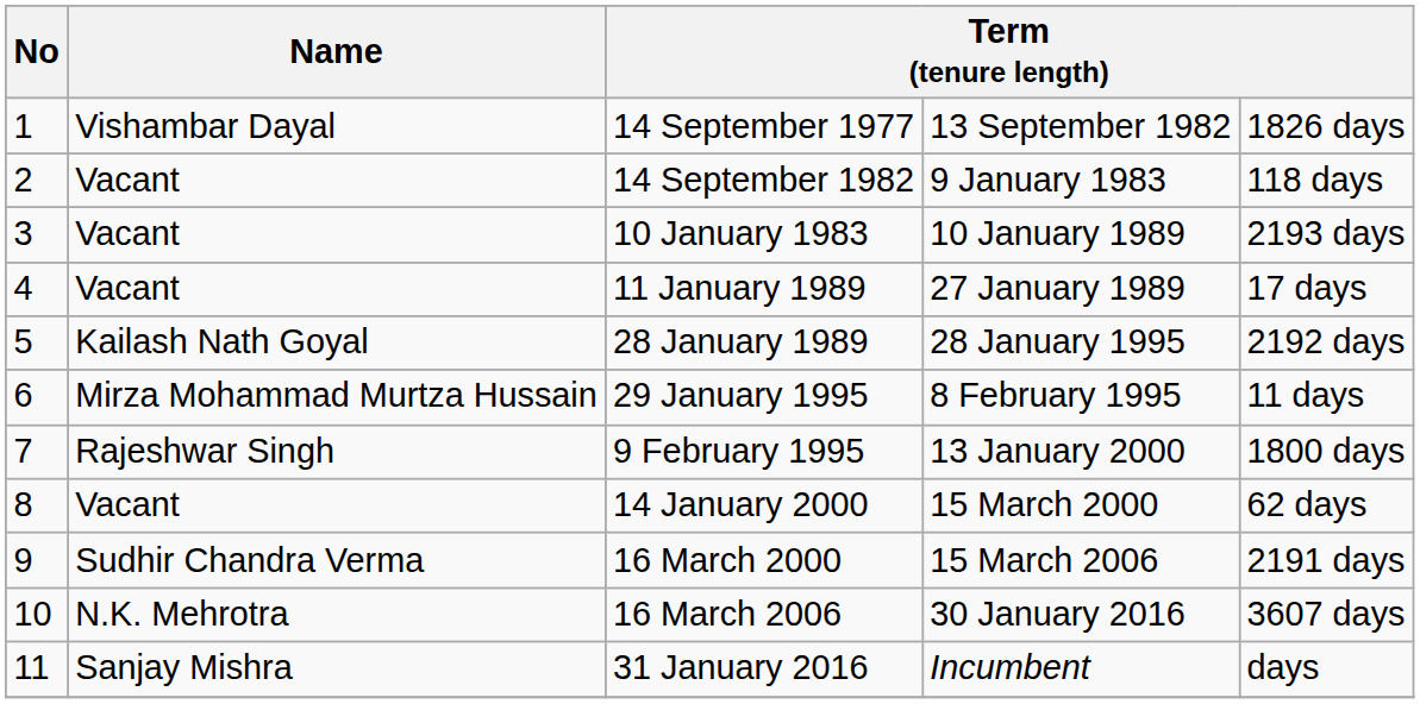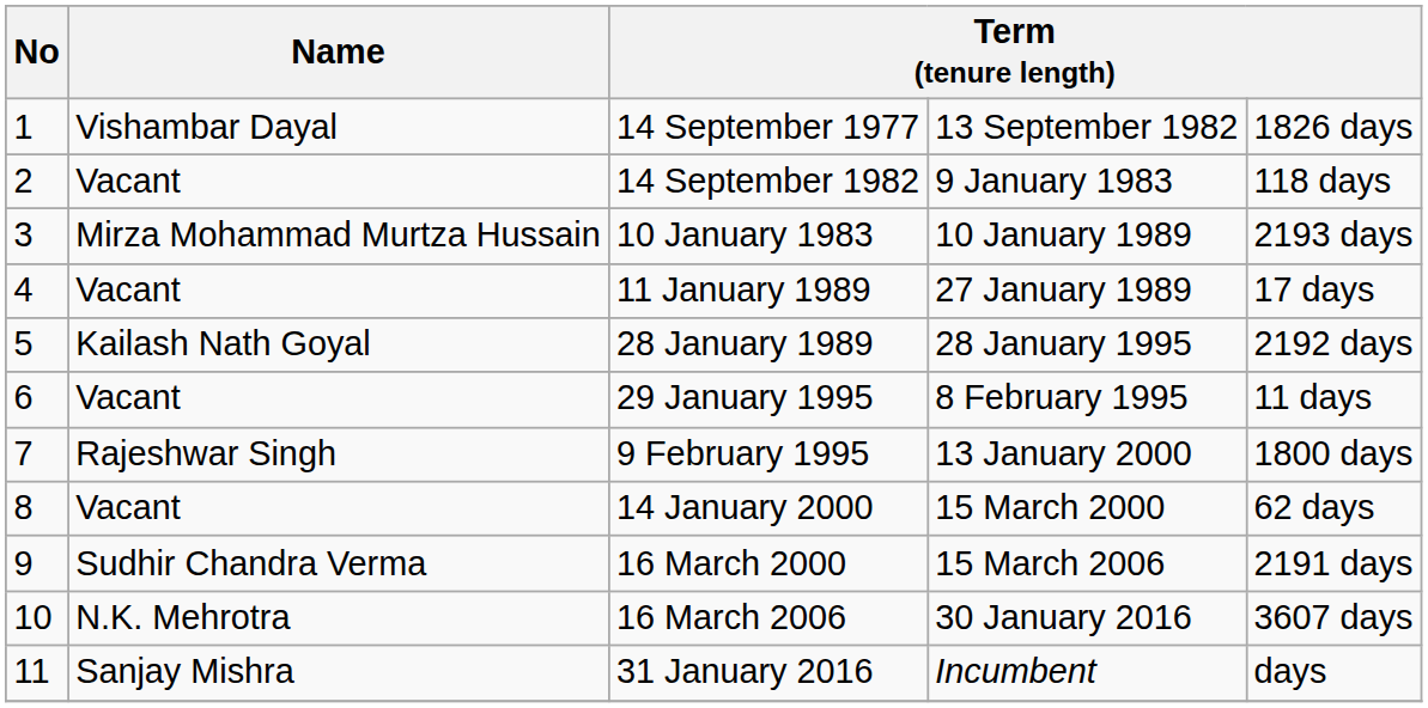10 January 1983 | Name: Vacant -> Mirza Mohammad Murtza Hussain
29 January 1995 | Name: Mirza Mohammad Murtza Hussain -> Vacant
